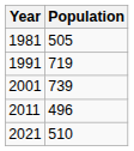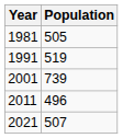1991 | Population: 719 -> 519
2021 | Population: 510 -> 507
